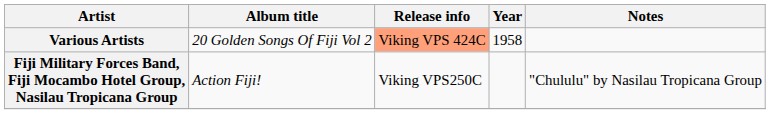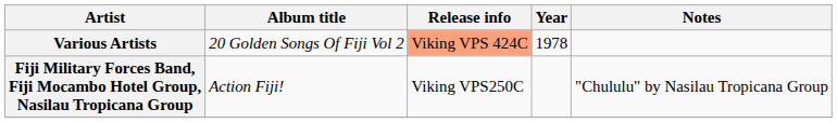Various Artists | Year: 1958 -> 1978
